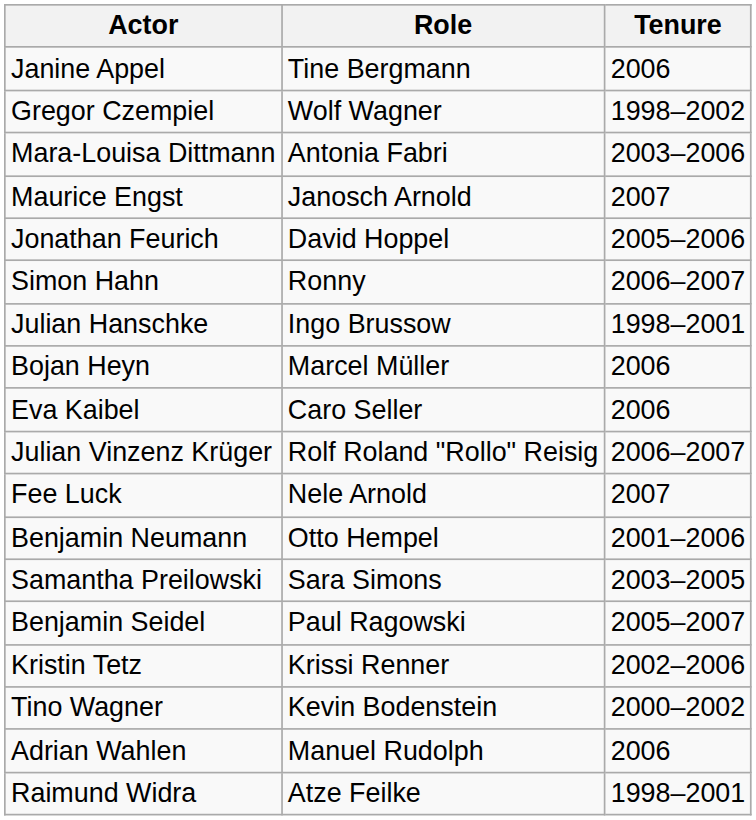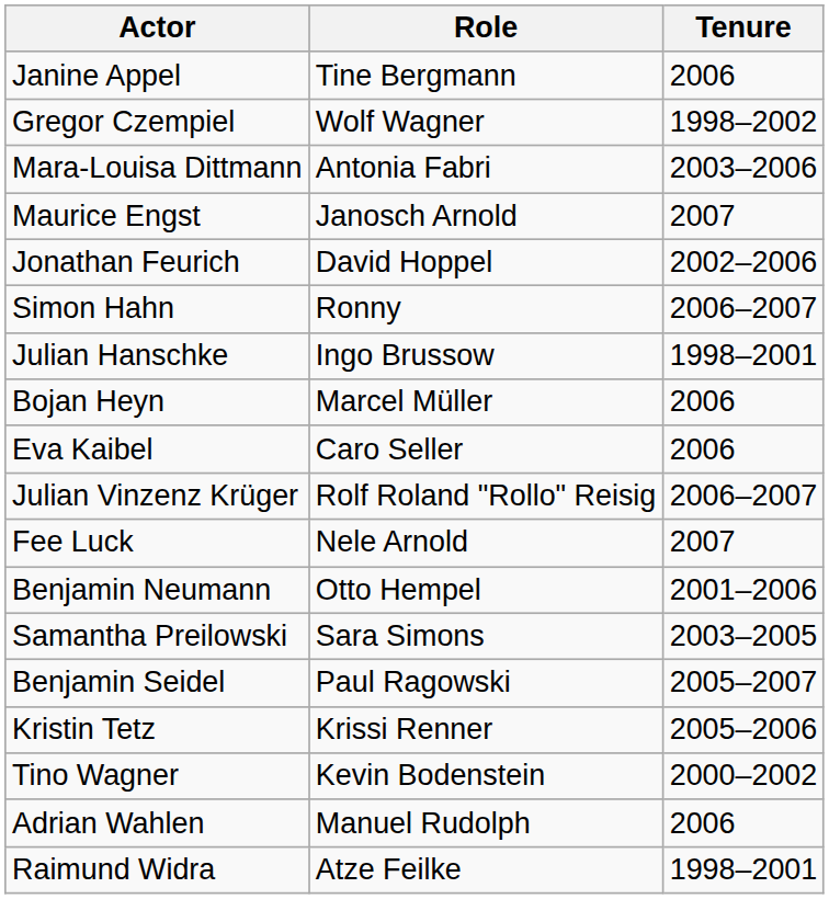Jonathan Feurich | Tenure: 2005–2006 -> 2002–2006
Kristin Tetz | Tenure: 2002–2006 -> 2005–2006
